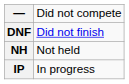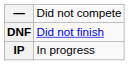- row: NH | Not held
